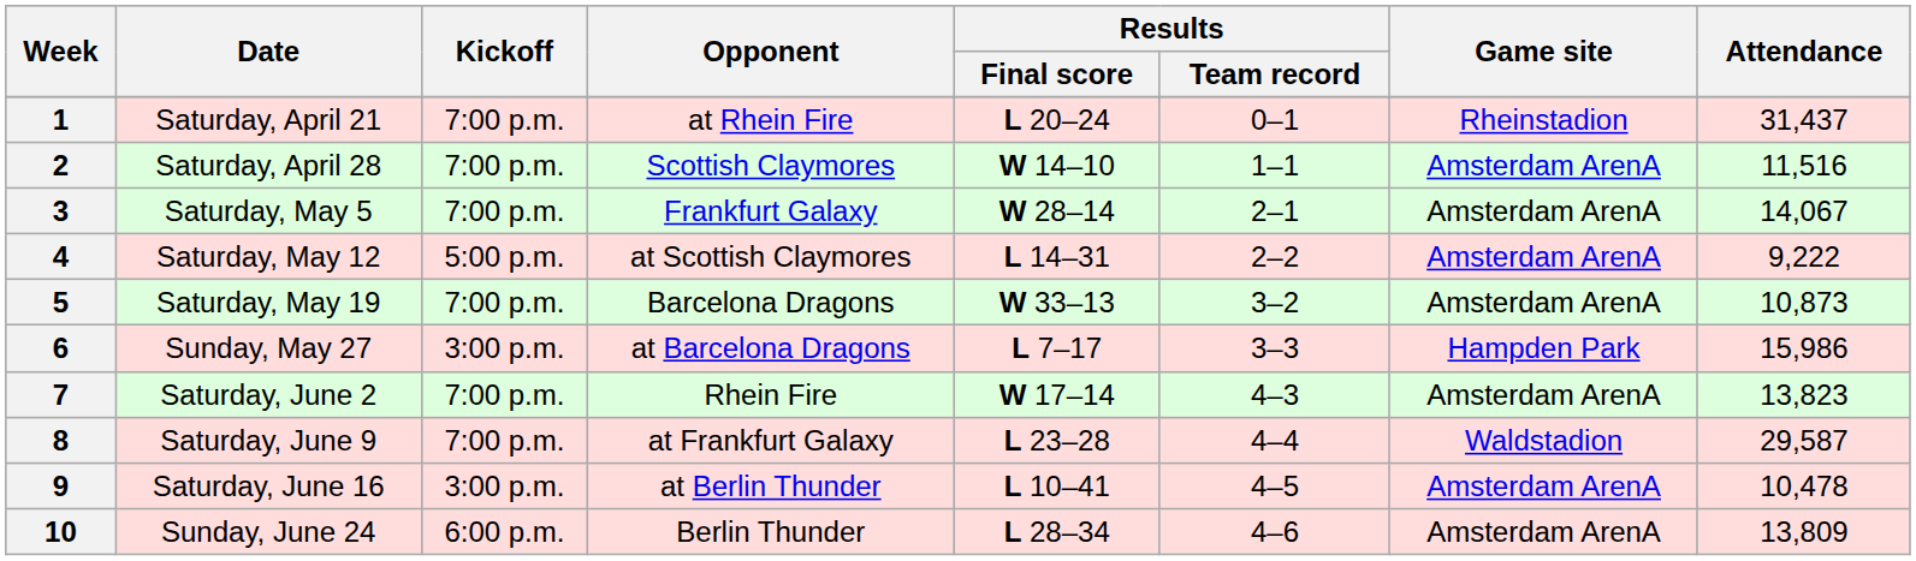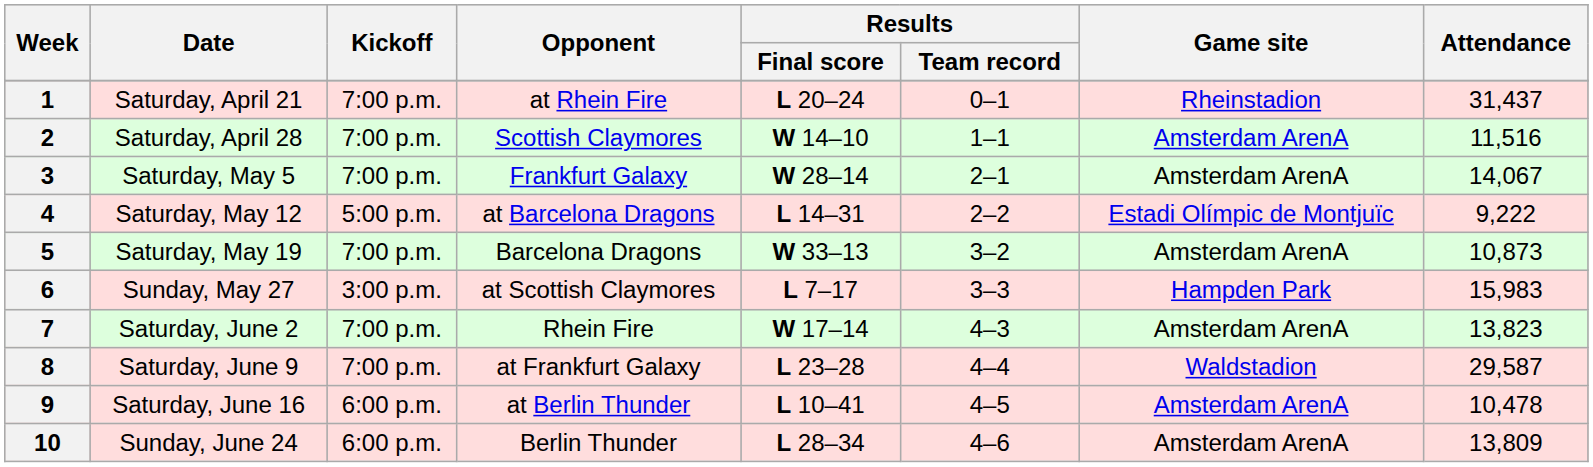4 | Opponent: at Scottish Claymores -> at Barcelona Dragons
4 | Game site: Amsterdam ArenA -> Estadi Olímpic de Montjuïc
6 | Opponent: at Barcelona Dragons -> at Scottish Claymores
6 | Attendance: 15,986 -> 15,983
9 | Kickoff: 3:00 p.m. -> 6:00 p.m.
